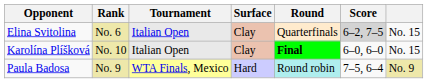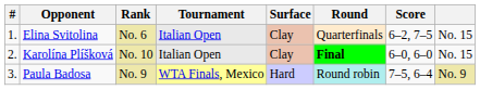+ column: # | 1. | 2. | 3.
Elina Svitolina | Score: lightgrey background -> no background
